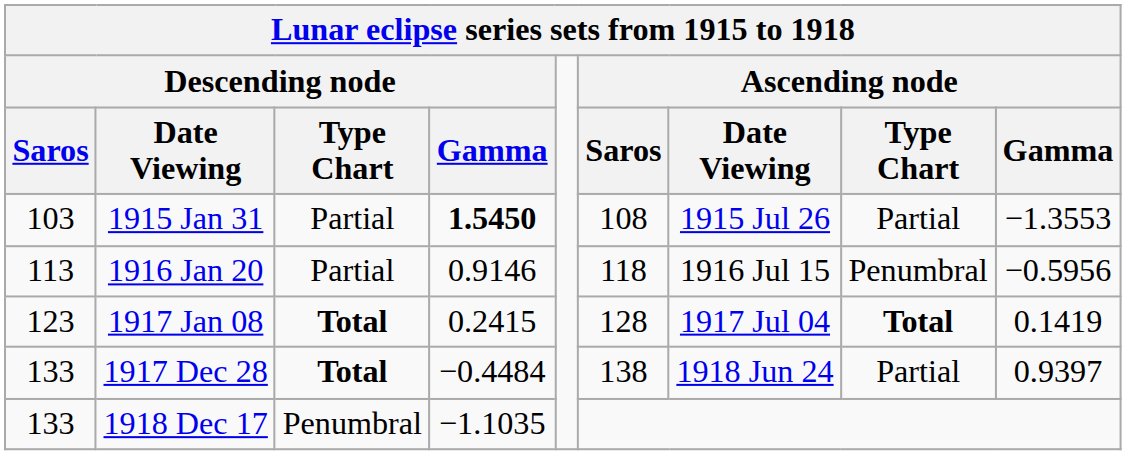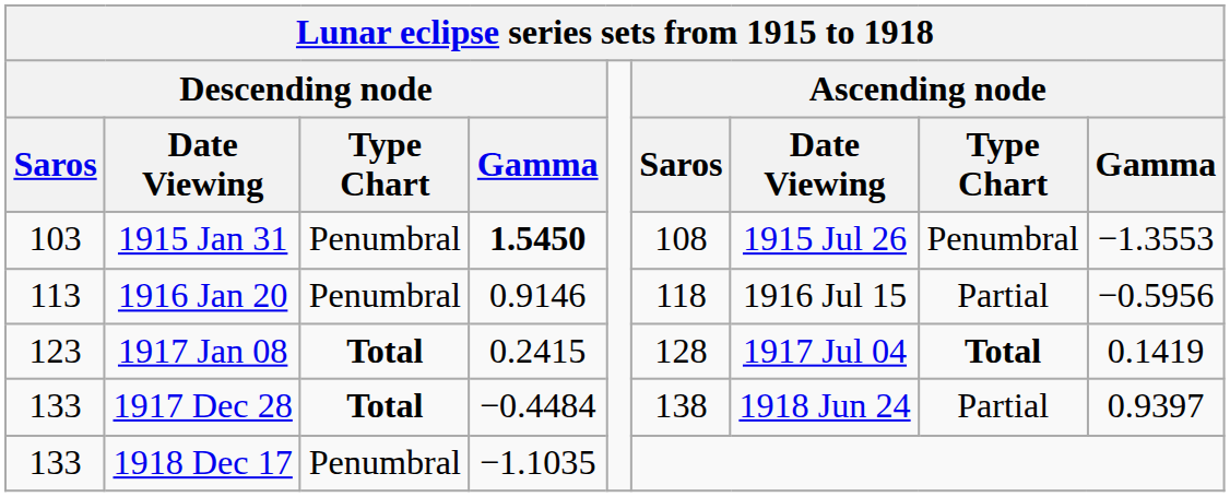1915 Jan 31 | Descending node / Type Chart: Partial -> Penumbral
1915 Jan 31 | Ascending node / Type Chart: Partial -> Penumbral
1916 Jan 20 | Descending node / Type Chart: Partial -> Penumbral
1916 Jan 20 | Ascending node / Type Chart: Penumbral -> Partial
